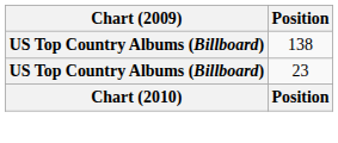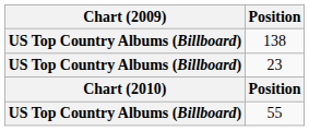+ row: US Top Country Albums (Billboard) | 55
